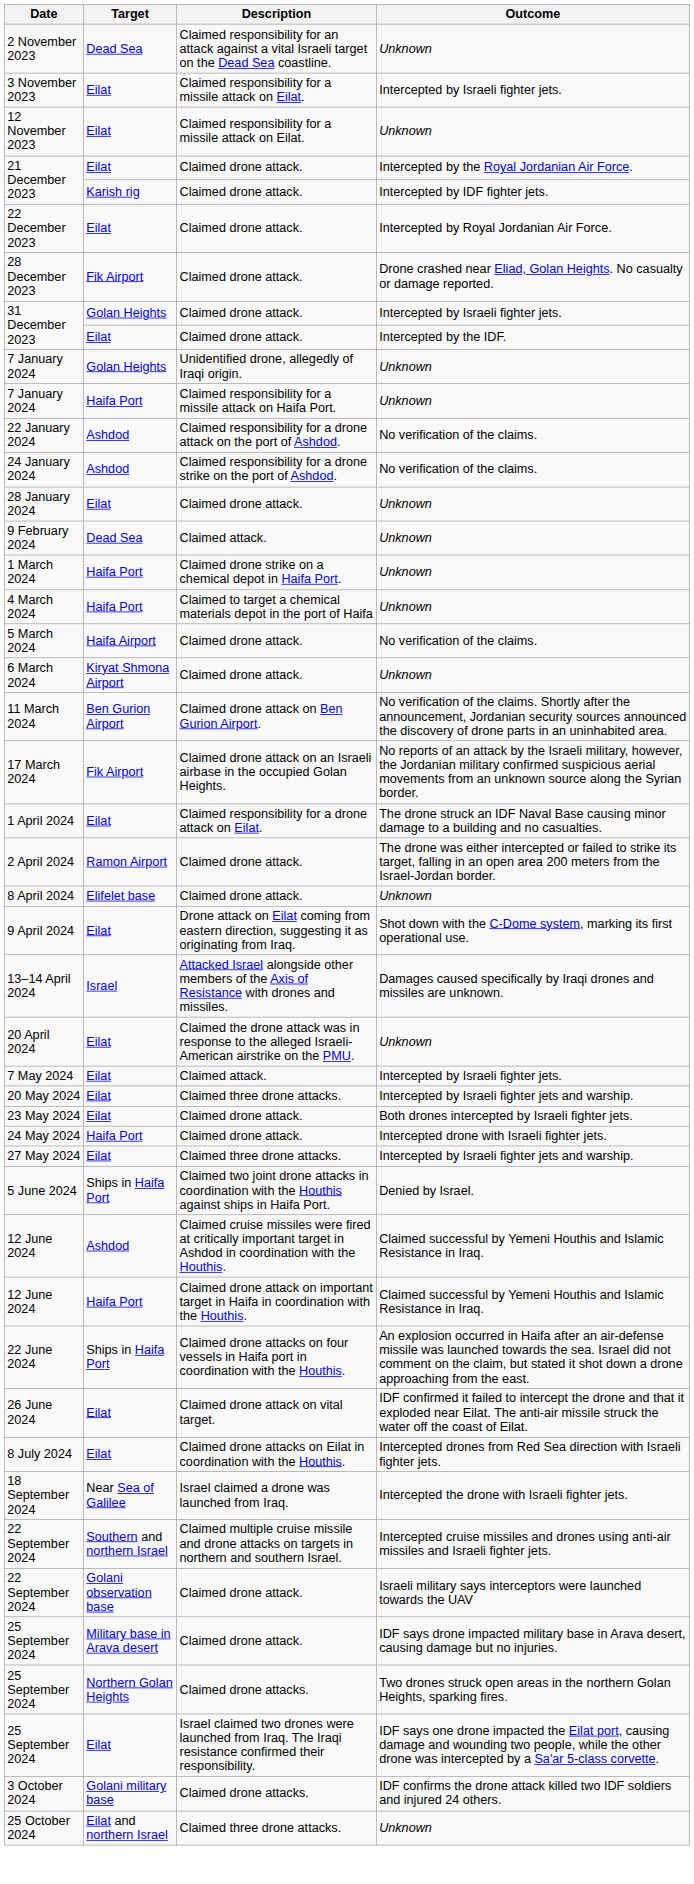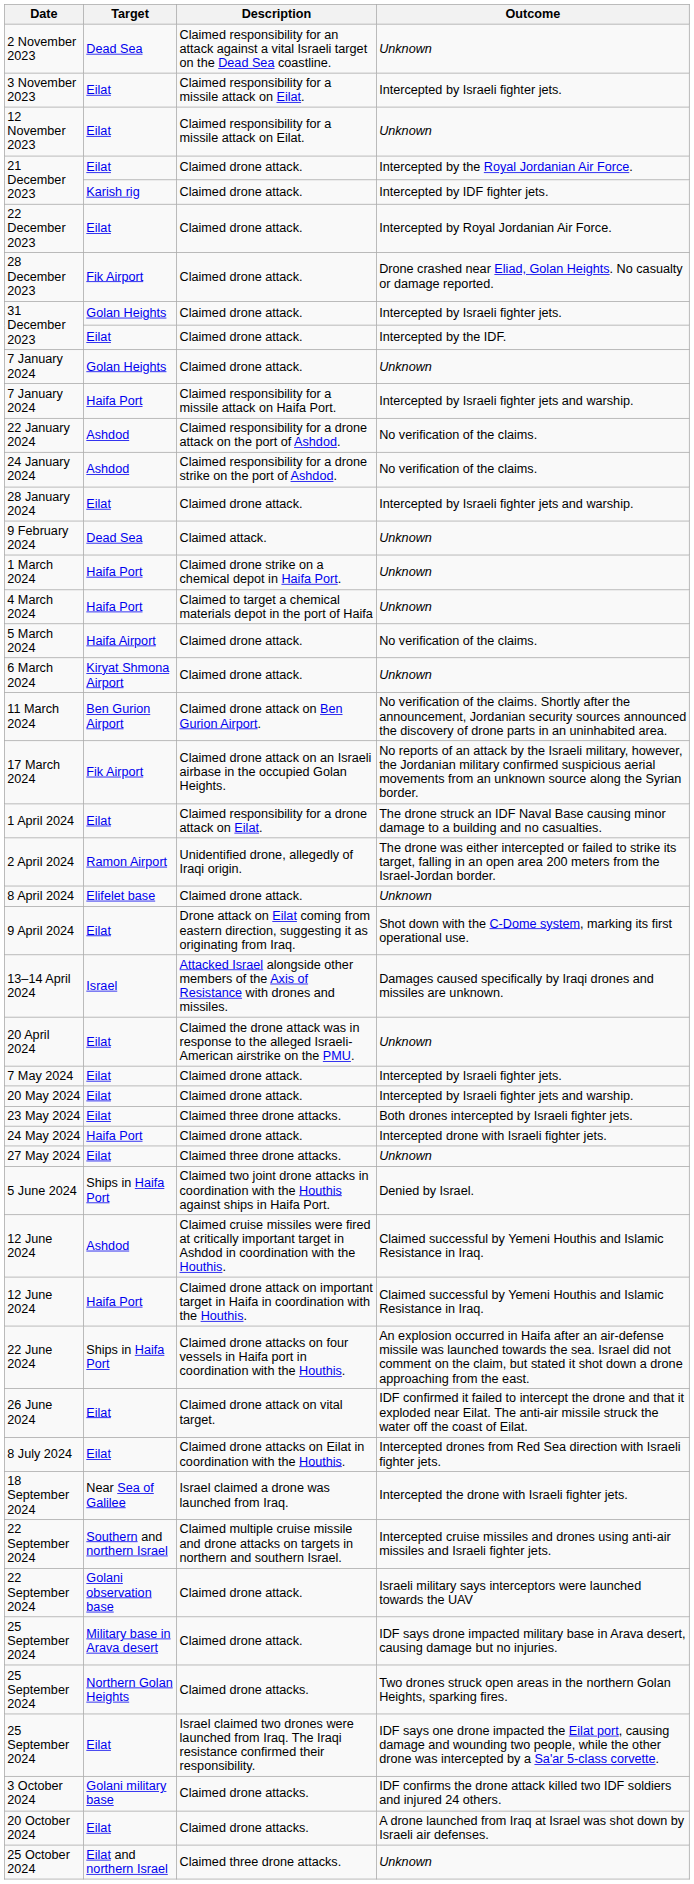7 January 2024 / Golan Heights | Description: Unidentified drone, allegedly of Iraqi origin. -> Claimed drone attack.
7 January 2024 / Haifa Port | Outcome: Unknown -> Intercepted by Israeli fighter jets and warship.
28 January 2024 | Outcome: Unknown -> Intercepted by Israeli fighter jets and warship.
2 April 2024 | Description: Claimed drone attack. -> Unidentified drone, allegedly of Iraqi origin.
7 May 2024 | Description: Claimed attack. -> Claimed drone attack.
20 May 2024 | Description: Claimed three drone attacks. -> Claimed drone attack.
23 May 2024 | Description: Claimed drone attack. -> Claimed three drone attacks.
27 May 2024 | Outcome: Intercepted by Israeli fighter jets and warship. -> Unknown
+ row: 20 October 2024 | Eilat | Claimed drone attacks. | A drone launched from Iraq at Israel was shot down by Israeli air defenses.
